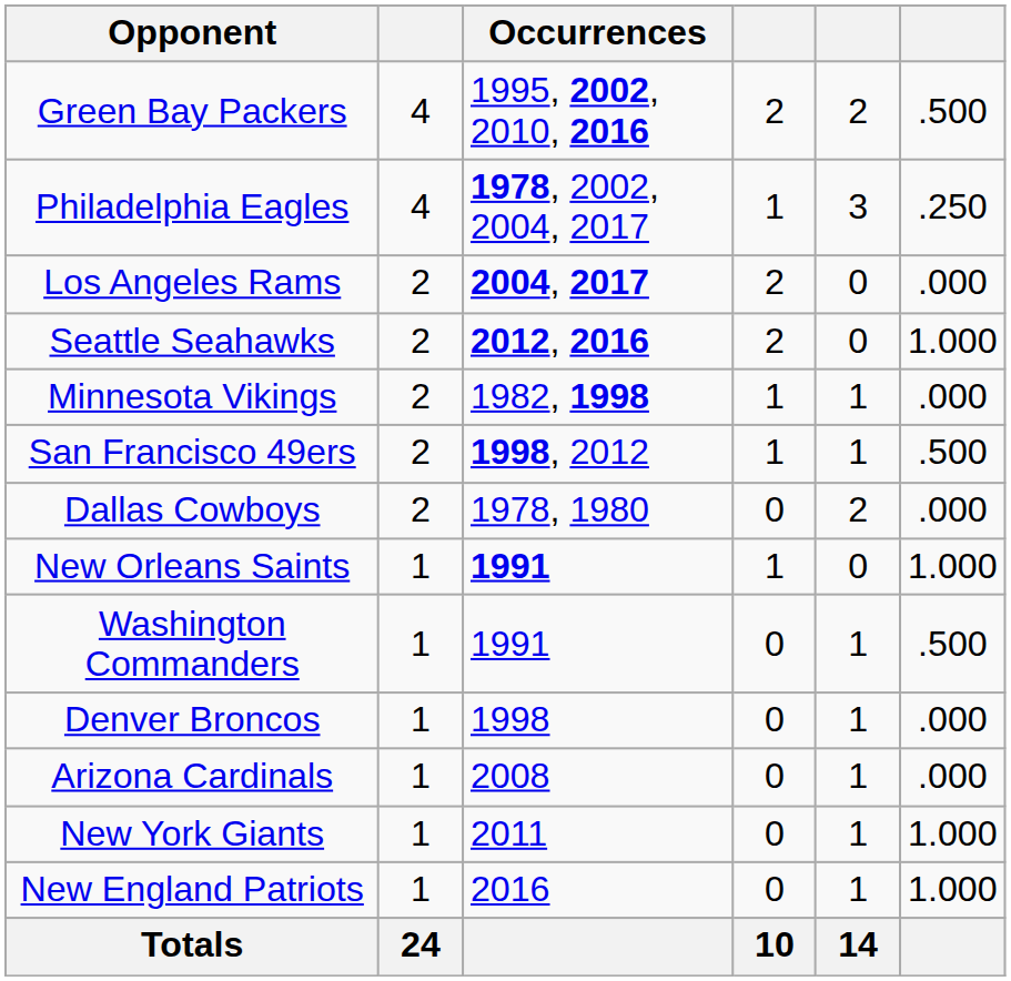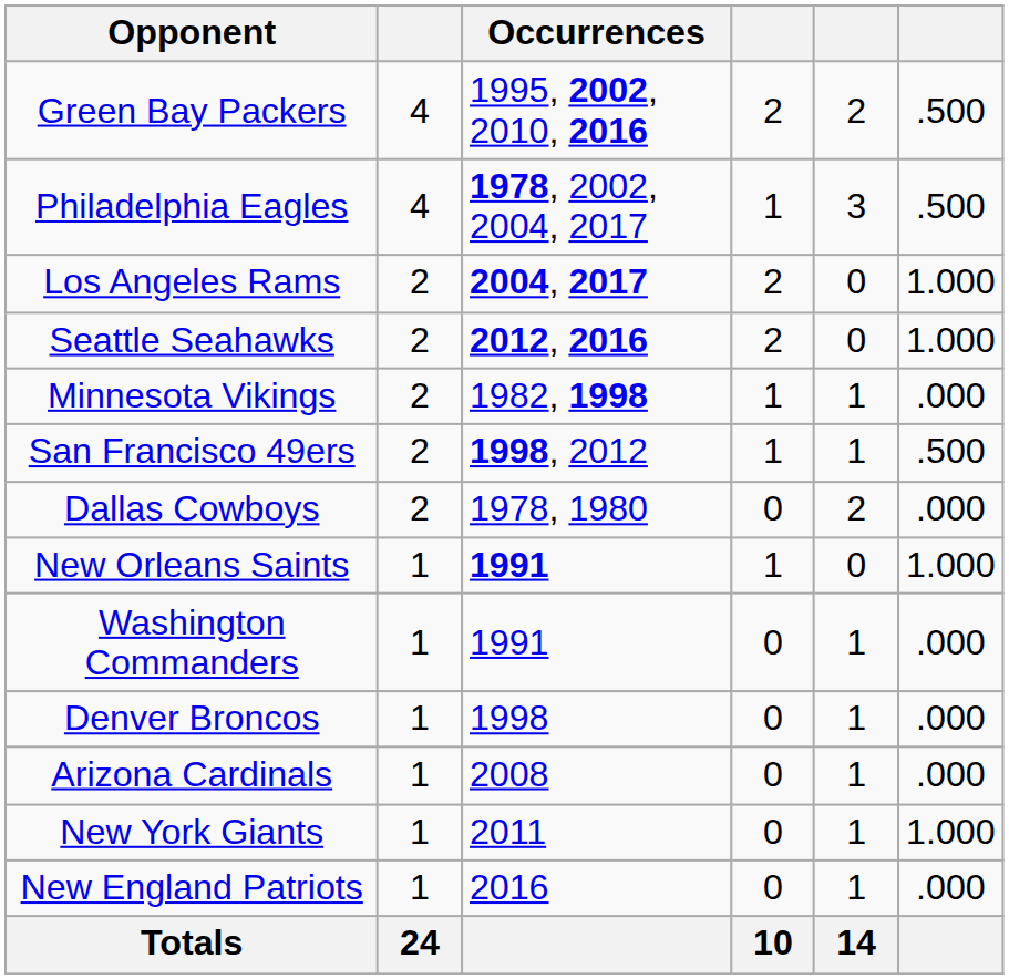Philadelphia Eagles | column 6: .250 -> .500
Los Angeles Rams | column 6: .000 -> 1.000
Washington Commanders | column 6: .500 -> .000
New England Patriots | column 6: 1.000 -> .000
